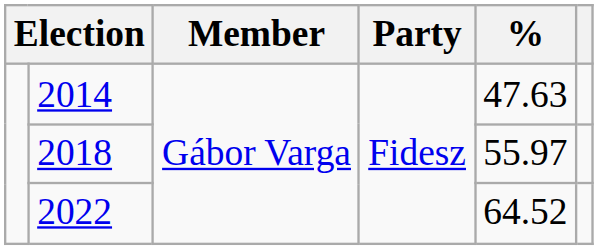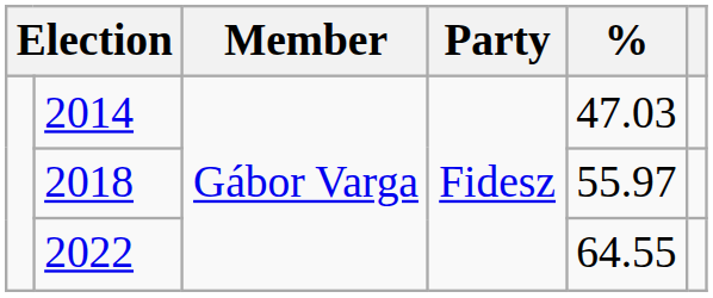2014 | %: 47.63 -> 47.03
2022 | %: 64.52 -> 64.55
